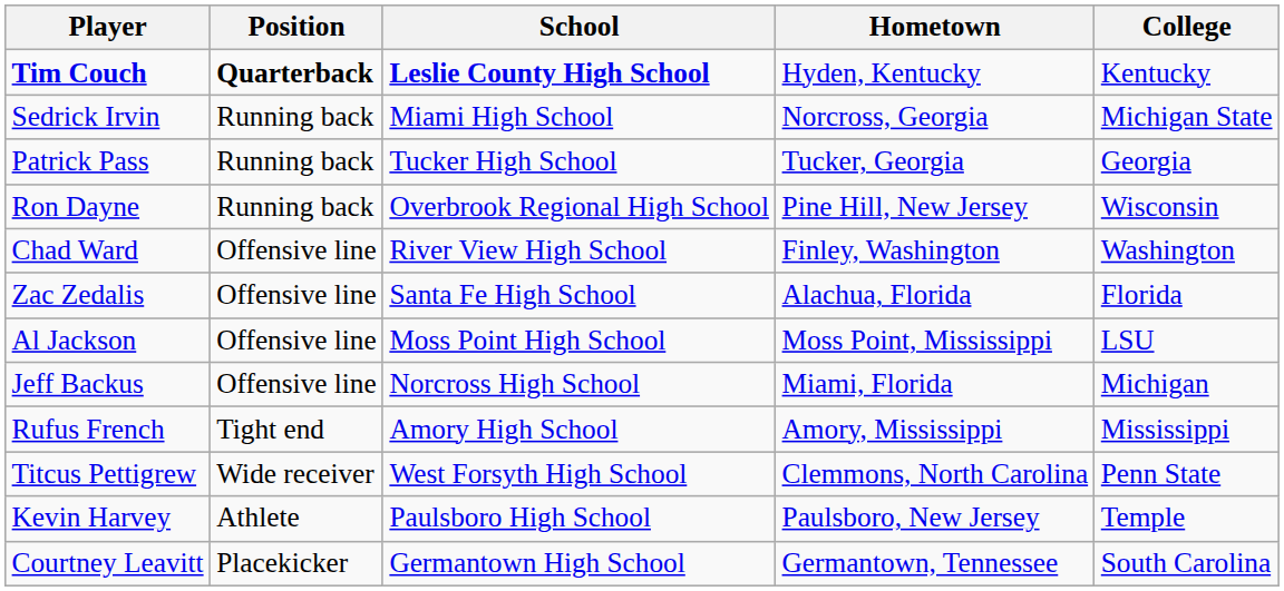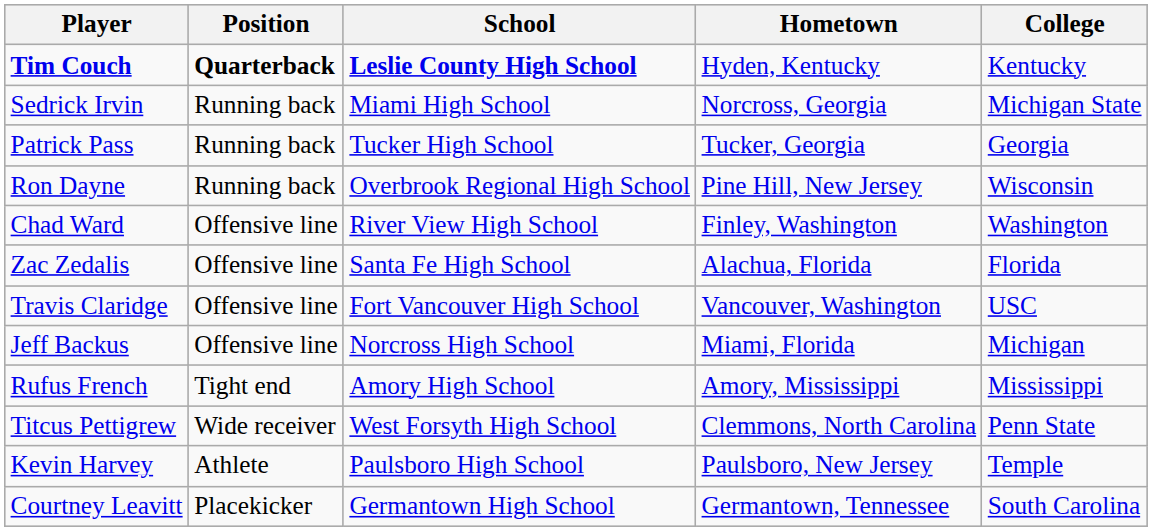+ row: Travis Claridge | Offensive line | Fort Vancouver High School | Vancouver, Washington | USC
- row: Al Jackson | Offensive line | Moss Point High School | Moss Point, Mississippi | LSU
